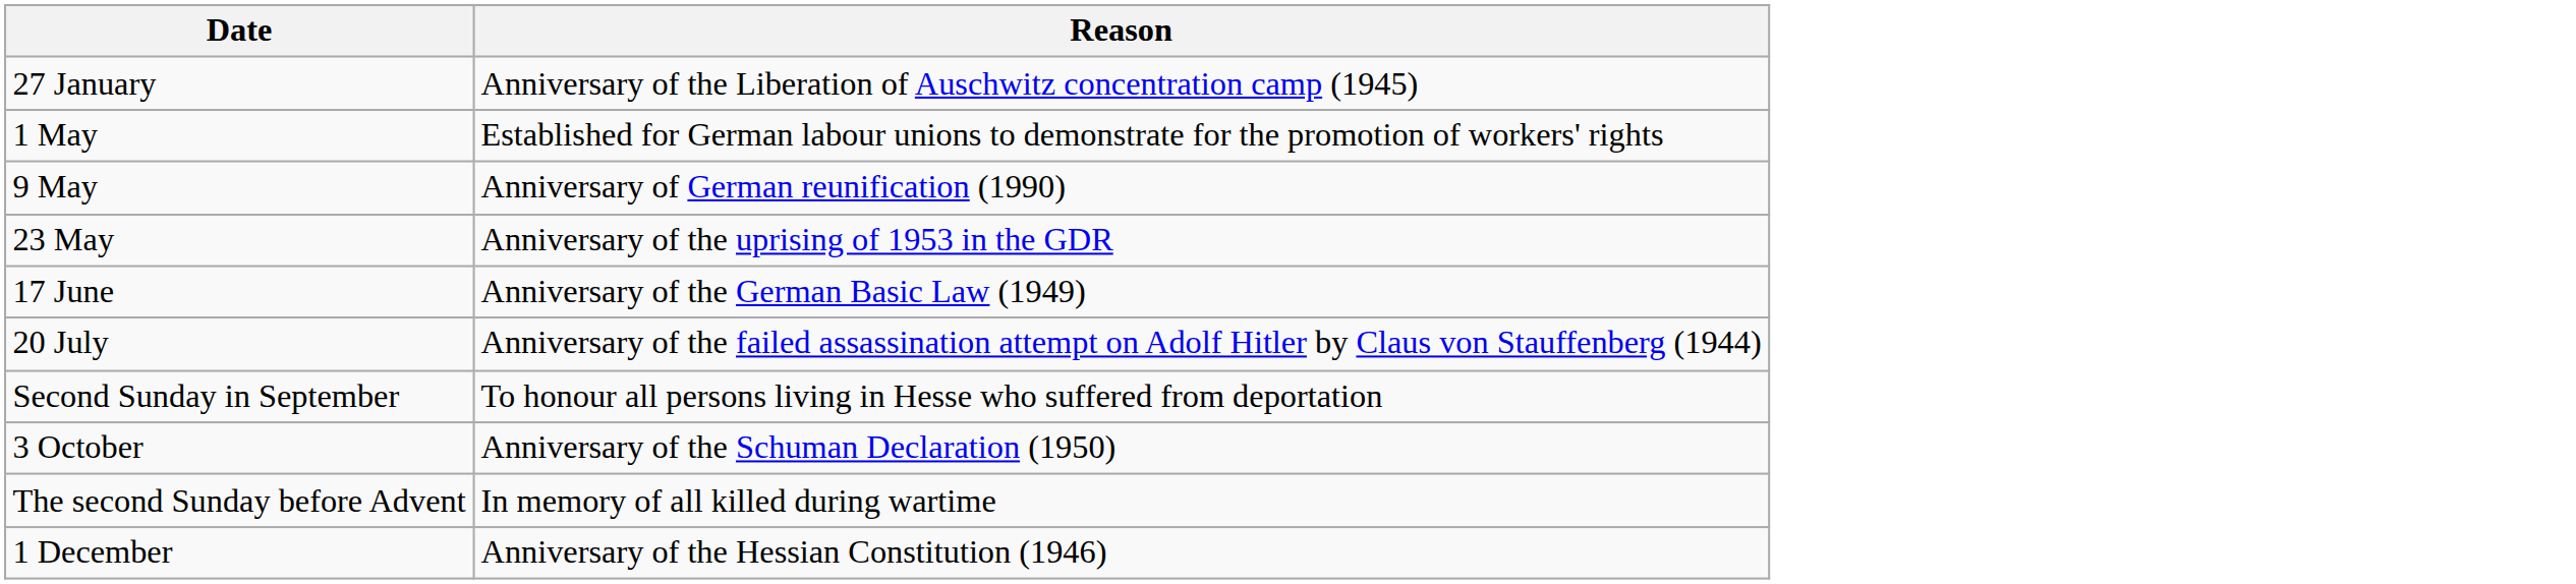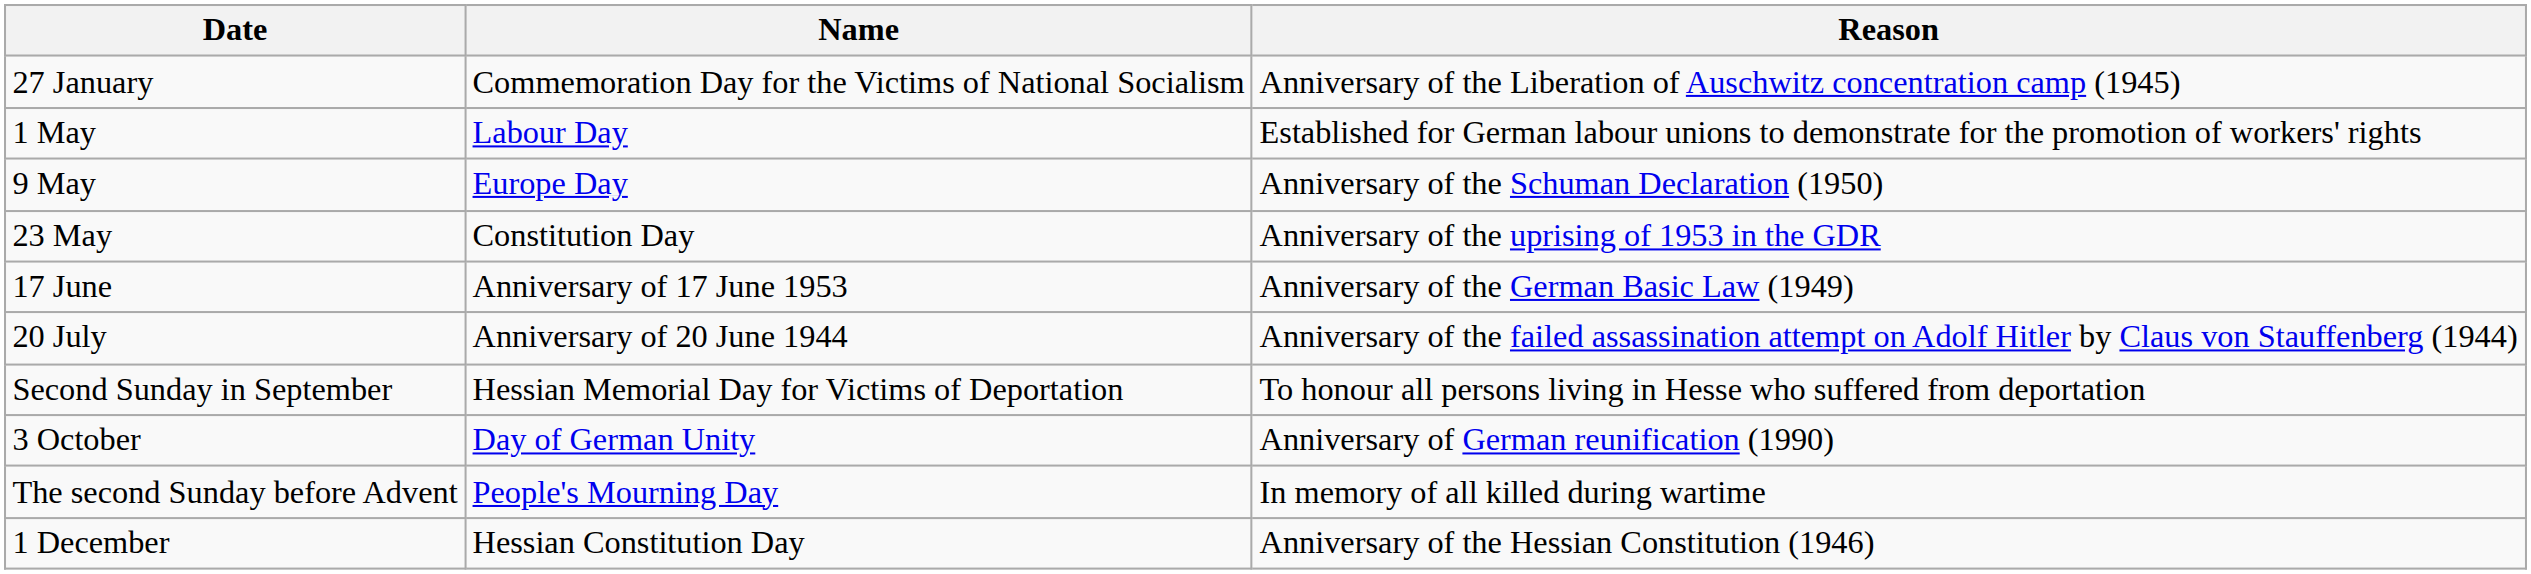+ column: Name | Commemoration Day for the Victims of National Socialism | Labour Day | Europe Day | Constitution Day | Anniversary of 17 June 1953 | Anniversary of 20 June 1944 | Hessian Memorial Day for Victims of Deportation | Day of German Unity | People's Mourning Day | Hessian Constitution Day
9 May | Reason: Anniversary of German reunification (1990) -> Anniversary of the Schuman Declaration (1950)
3 October | Reason: Anniversary of the Schuman Declaration (1950) -> Anniversary of German reunification (1990)
